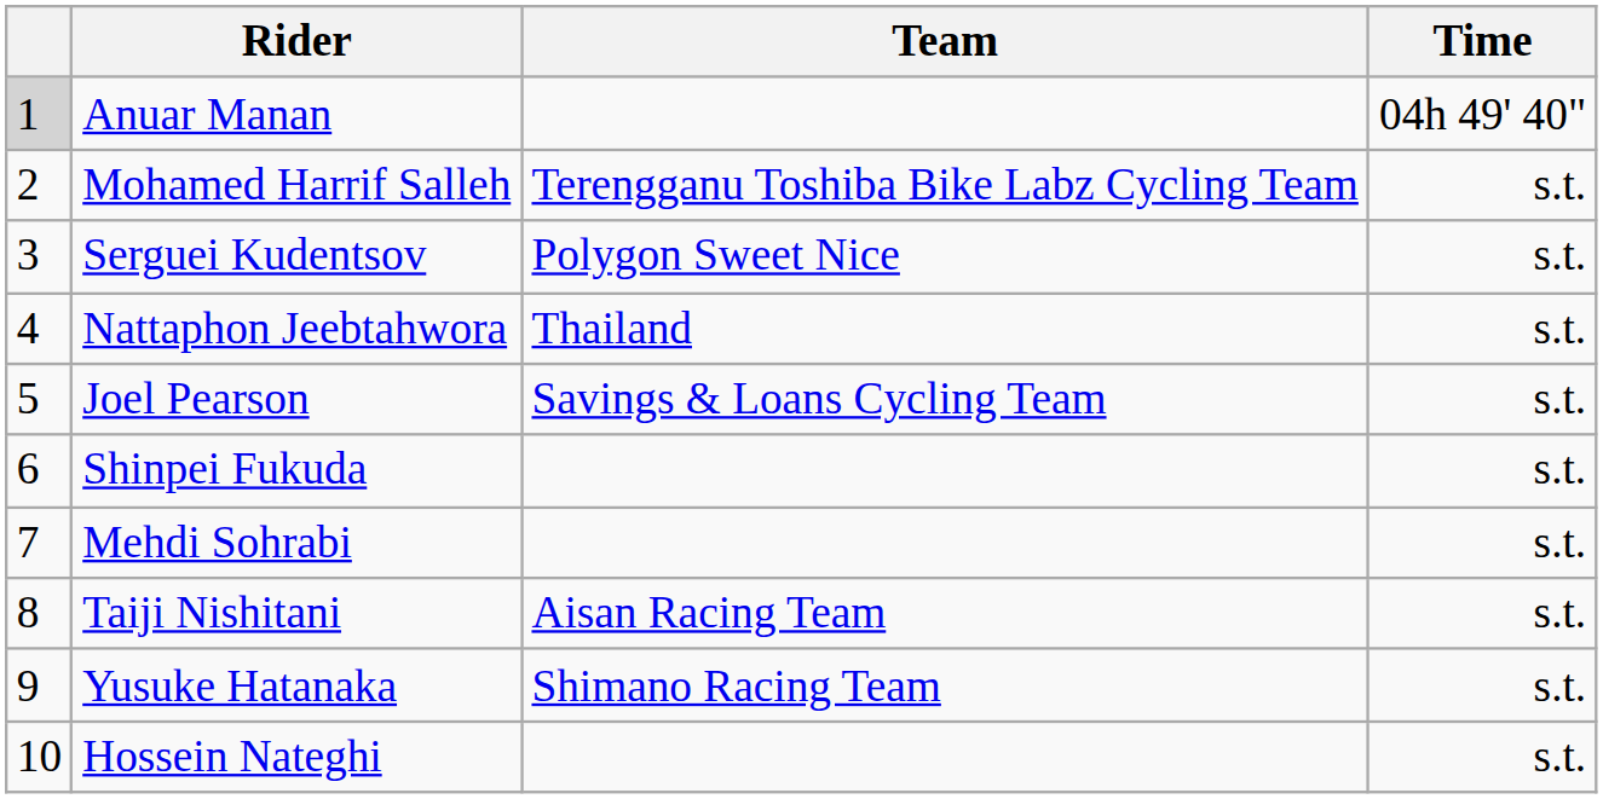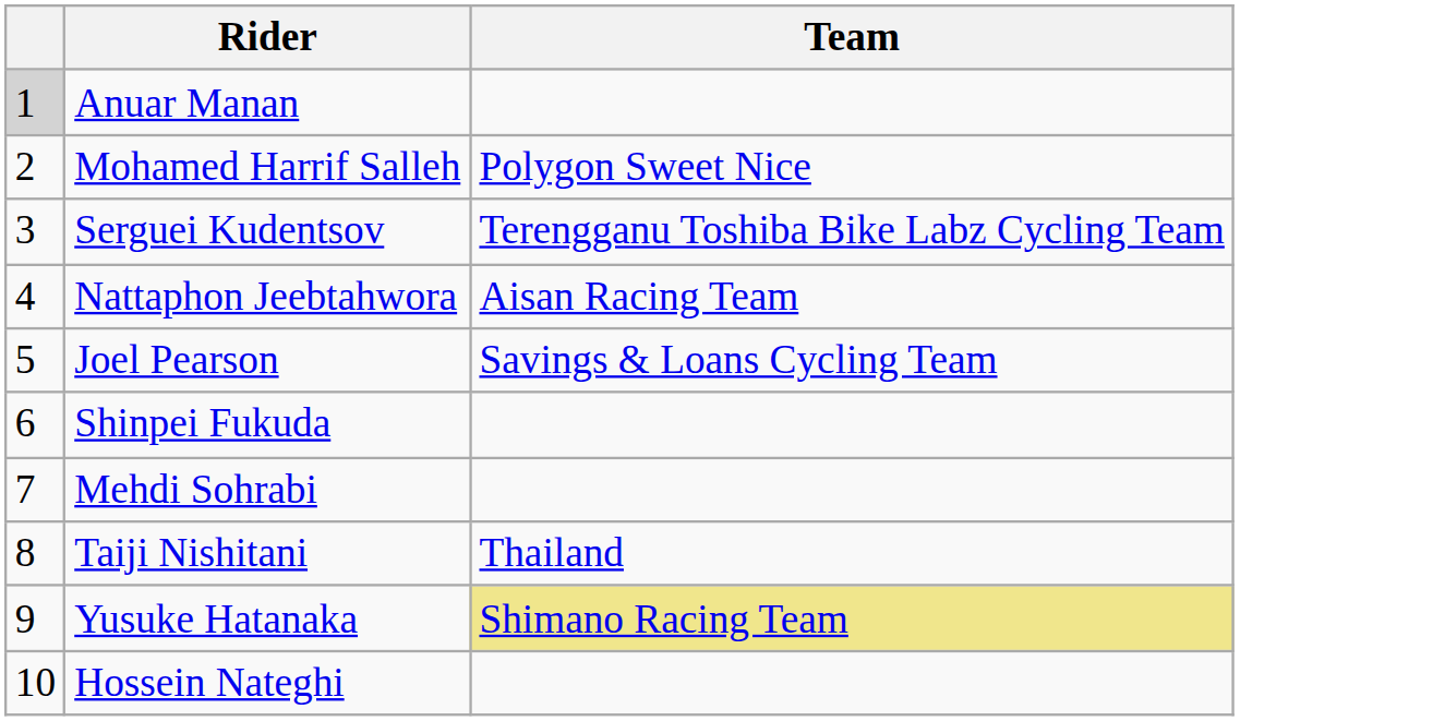- column: Time | 04h 49' 40" | s.t. | s.t. | s.t. | s.t. | s.t. | s.t. | s.t. | s.t. | s.t.
Mohamed Harrif Salleh | Team: Terengganu Toshiba Bike Labz Cycling Team -> Polygon Sweet Nice
Serguei Kudentsov | Team: Polygon Sweet Nice -> Terengganu Toshiba Bike Labz Cycling Team
Nattaphon Jeebtahwora | Team: Thailand -> Aisan Racing Team
Taiji Nishitani | Team: Aisan Racing Team -> Thailand
Yusuke Hatanaka | Team: no background -> khaki background
